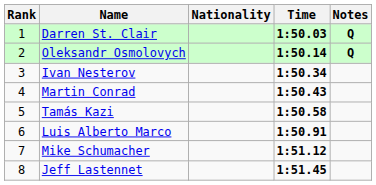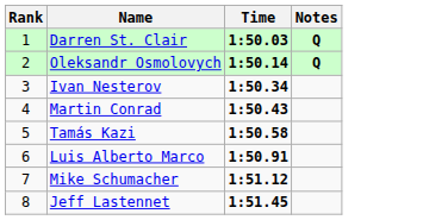- column: Nationality
